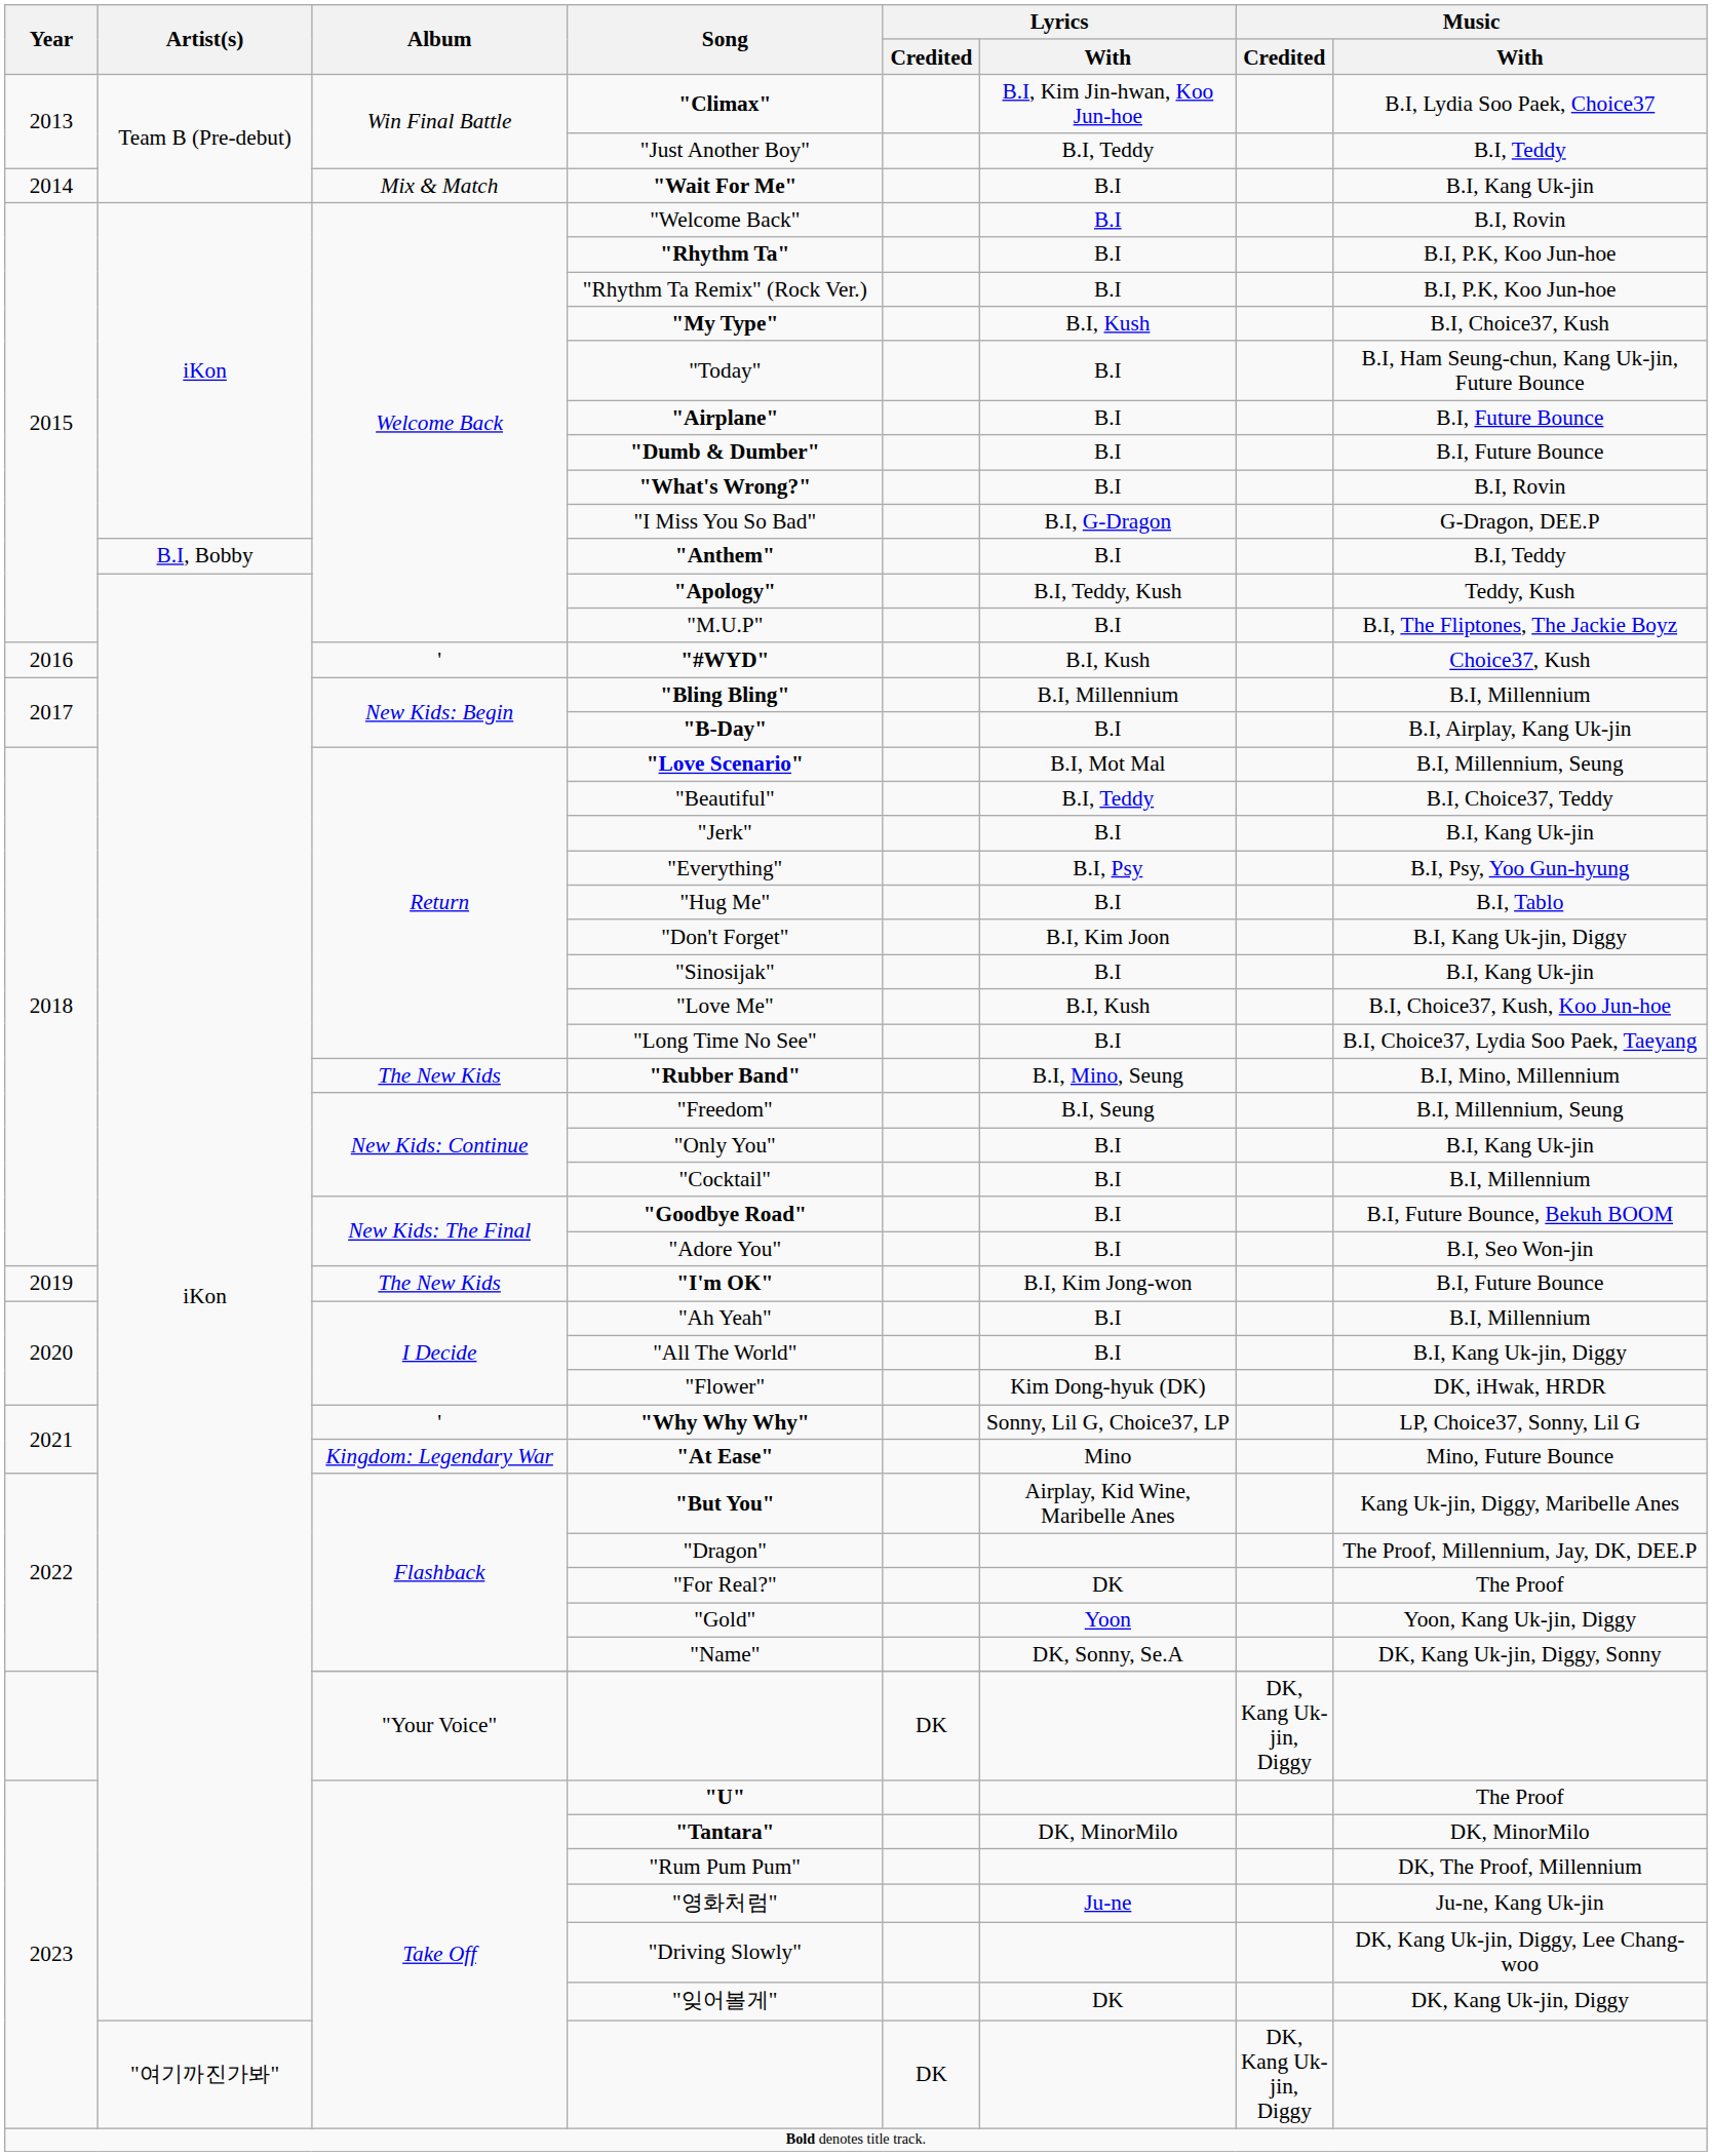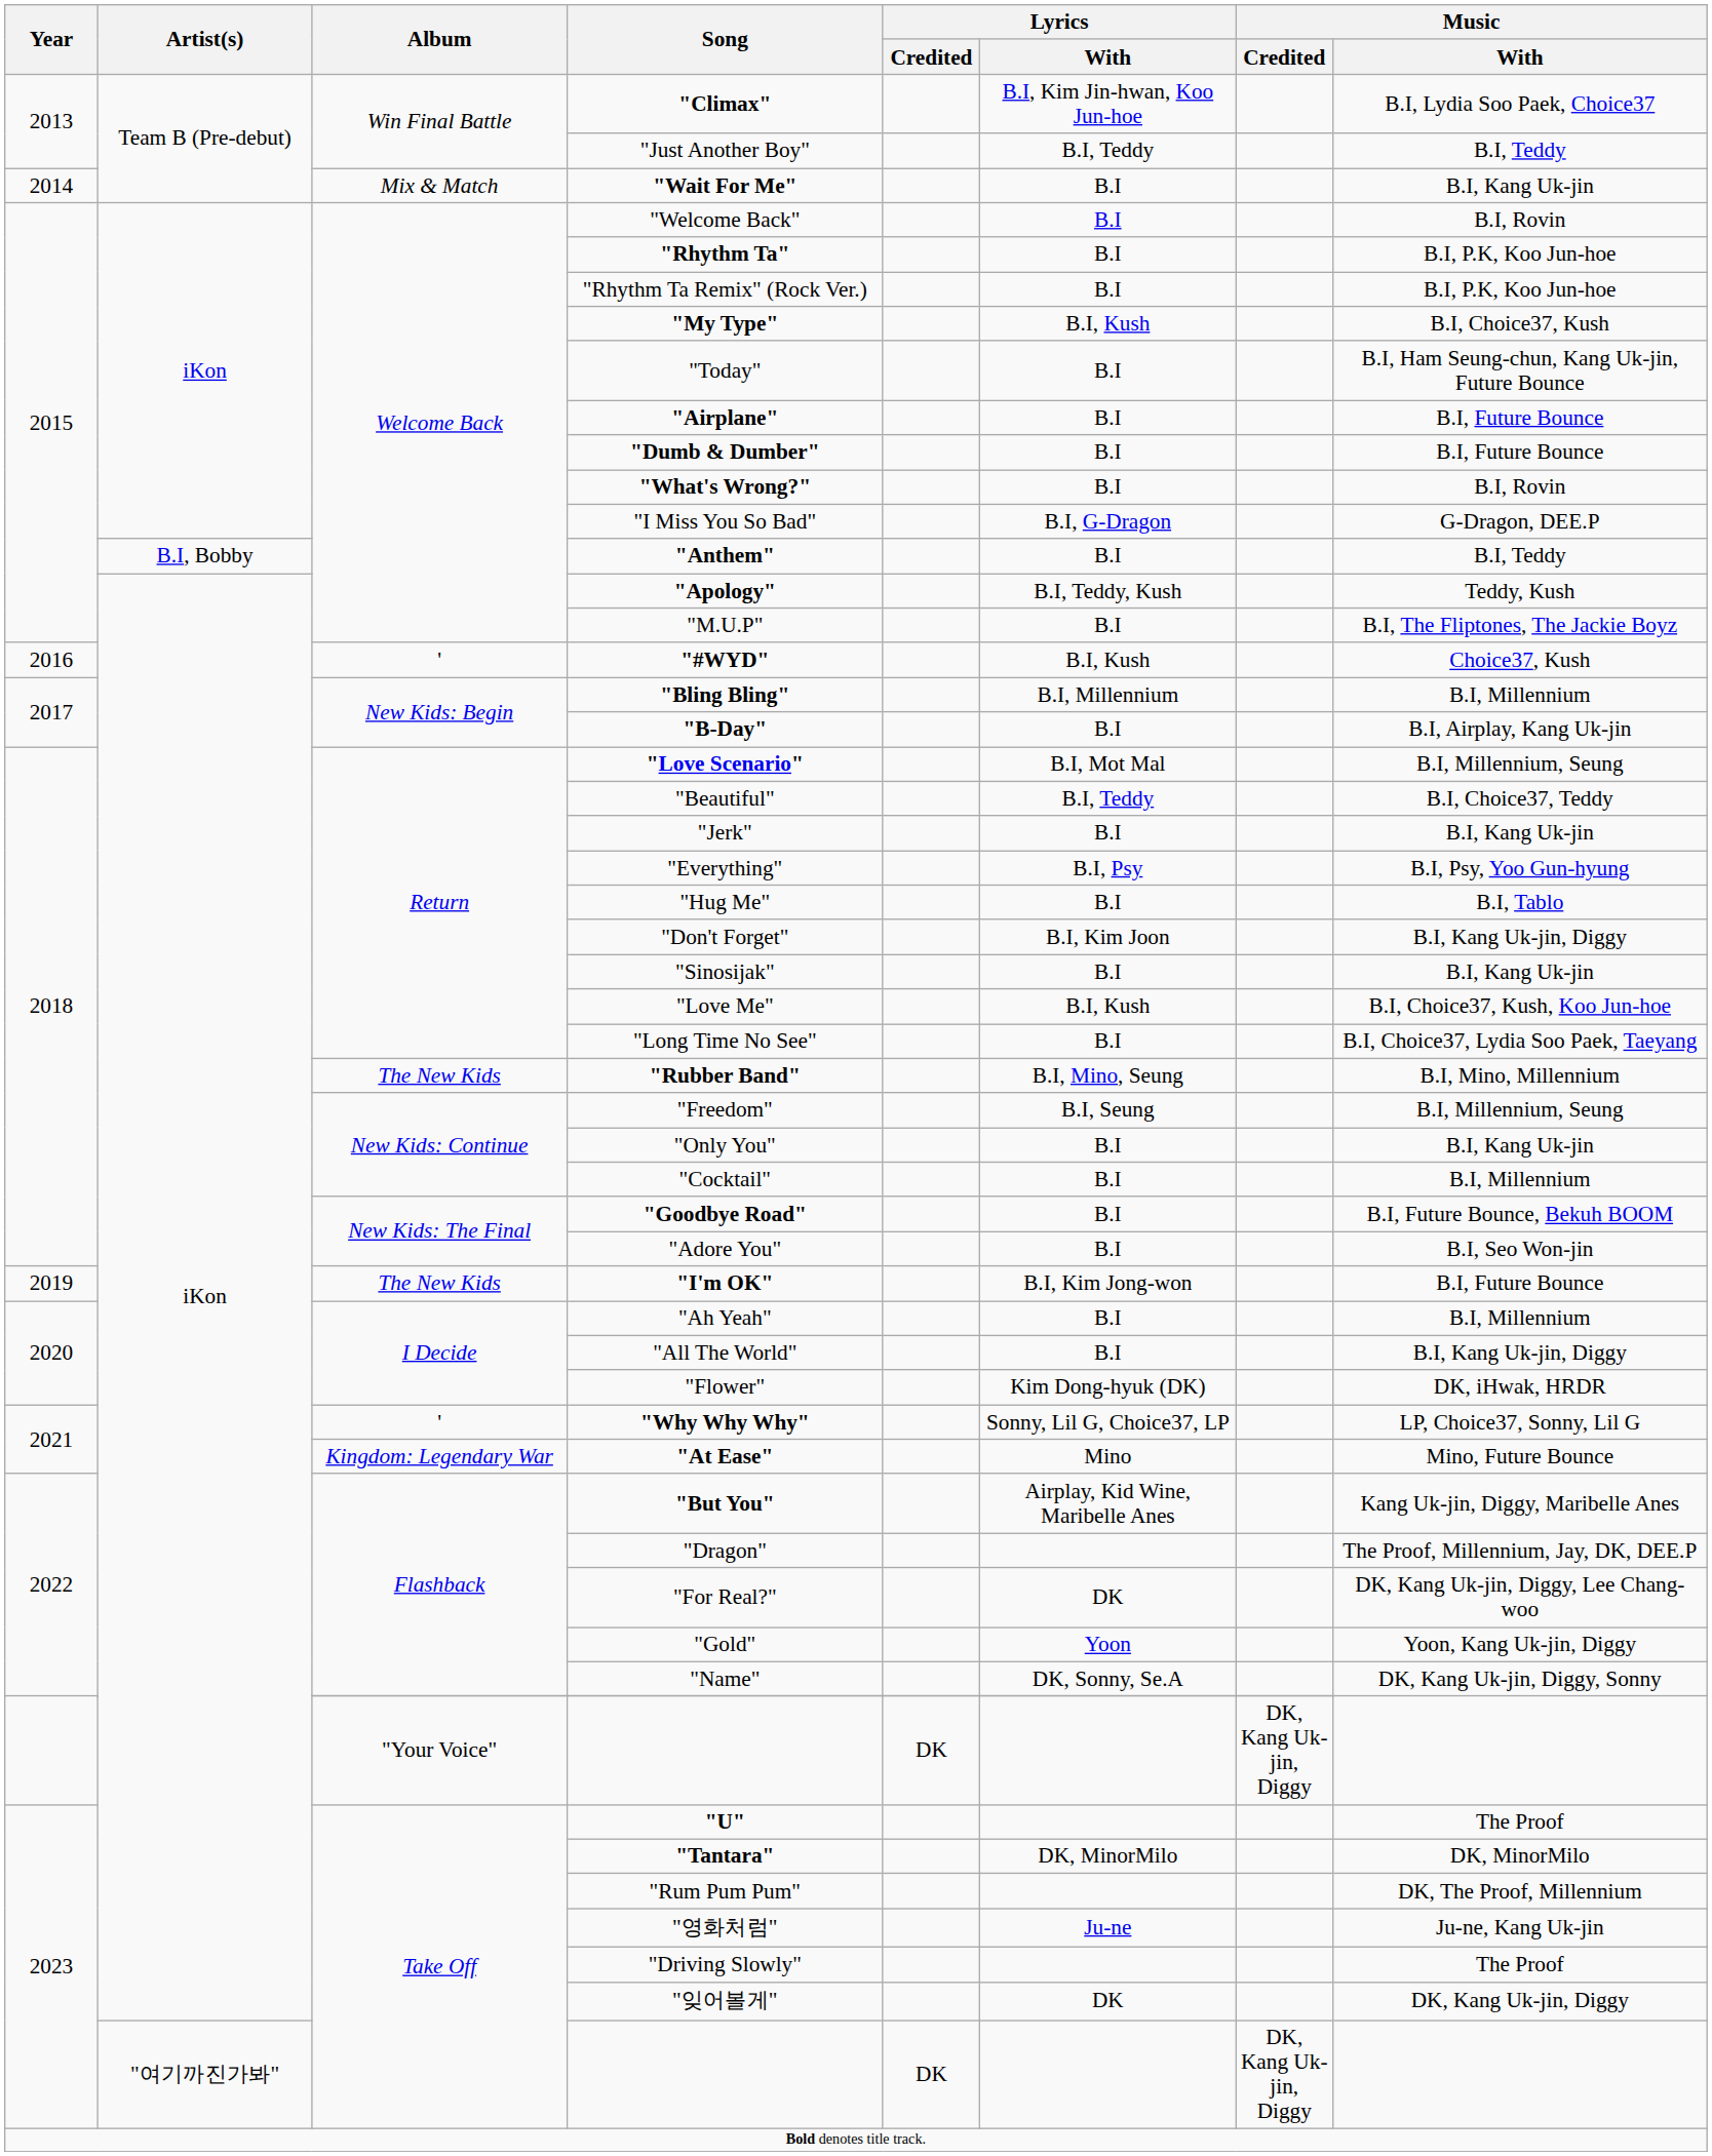"For Real?" | Music / With: The Proof -> DK, Kang Uk-jin, Diggy, Lee Chang-woo
"Driving Slowly" | Music / With: DK, Kang Uk-jin, Diggy, Lee Chang-woo -> The Proof
